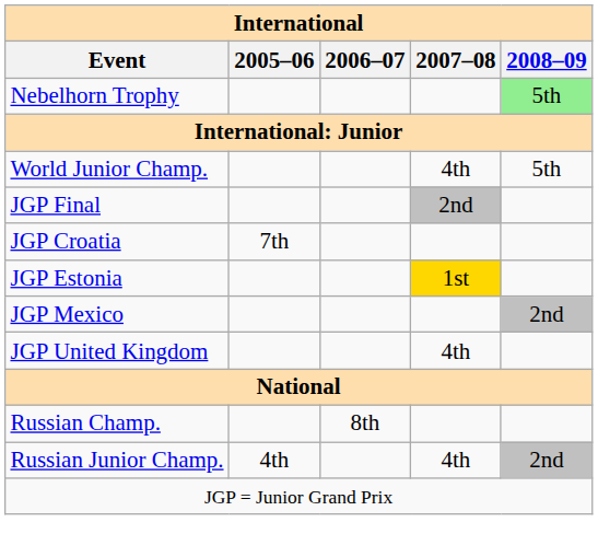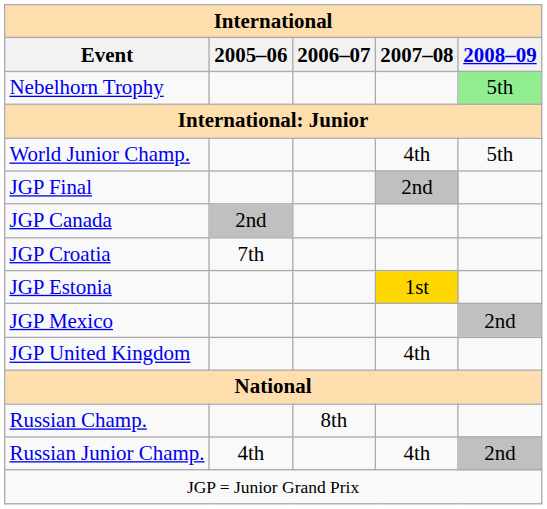+ row: JGP Canada | 2nd
